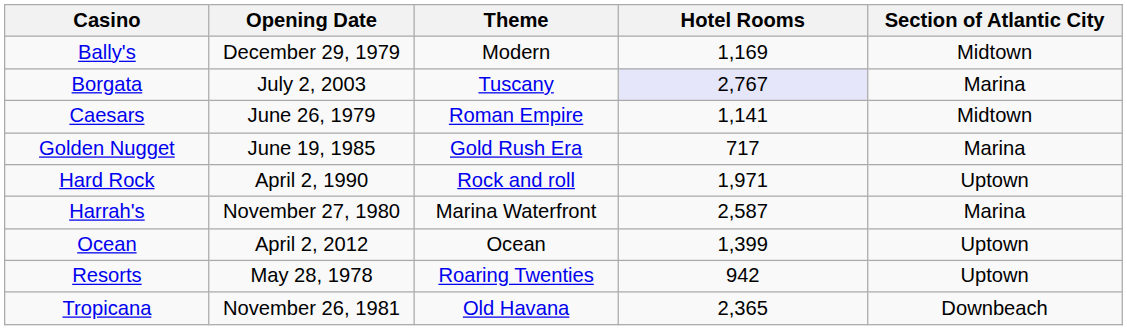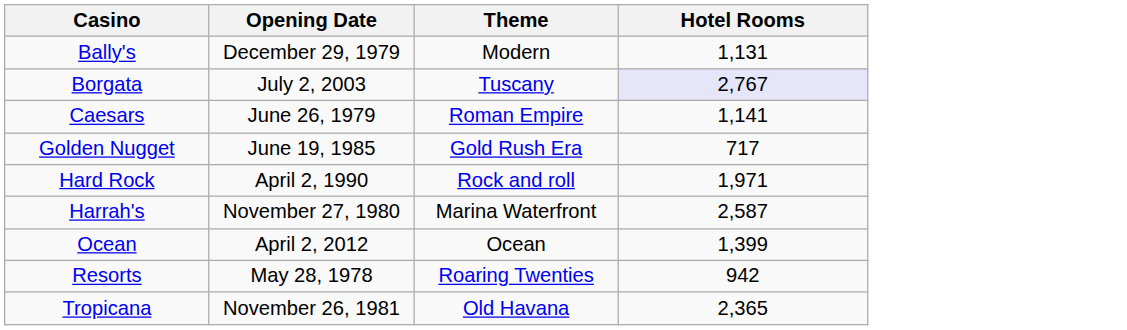- column: Section of Atlantic City | Midtown | Marina | Midtown | Marina | Uptown | Marina | Uptown | Uptown | Downbeach
Bally's | Hotel Rooms: 1,169 -> 1,131
